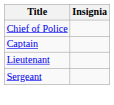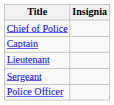+ row: Police Officer
